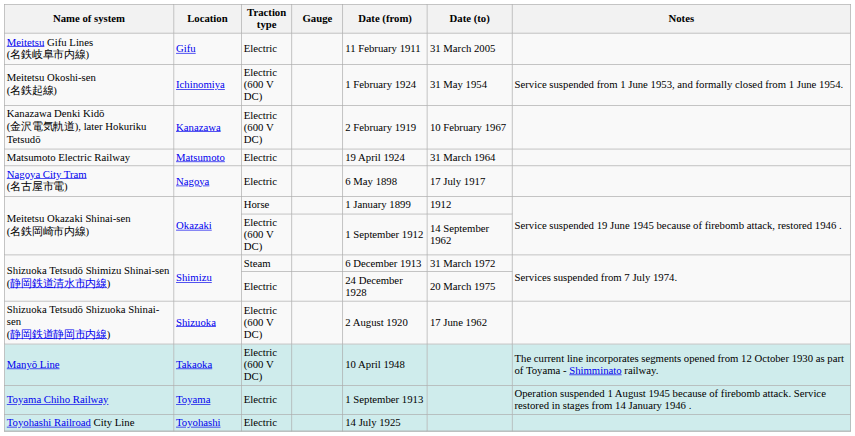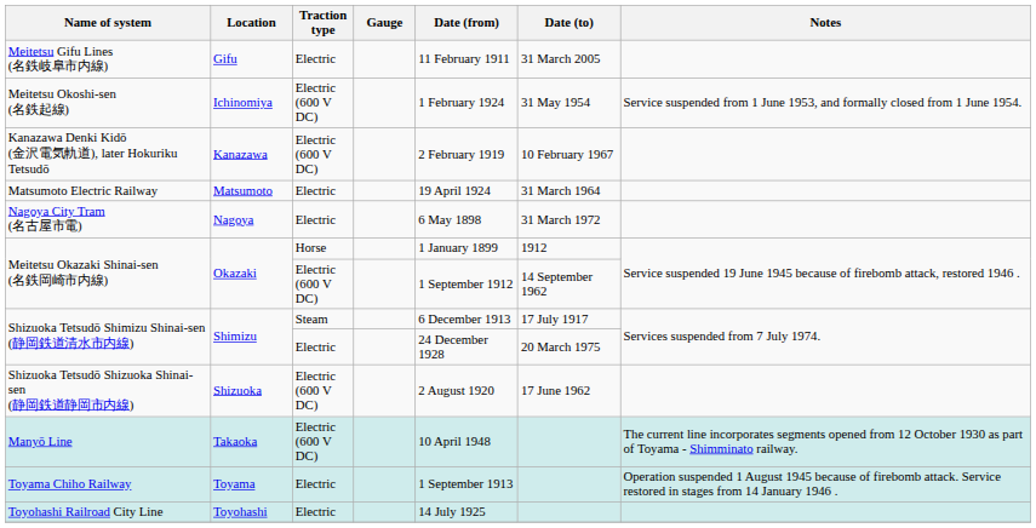Nagoya City Tram (名古屋市電) | Date (to): 17 July 1917 -> 31 March 1972
Shizuoka Tetsudō Shimizu Shinai-sen (静岡鉄道清水市内線) / Steam | Date (to): 31 March 1972 -> 17 July 1917
